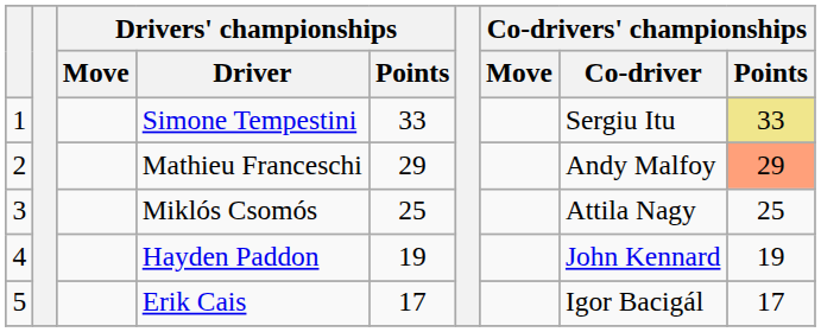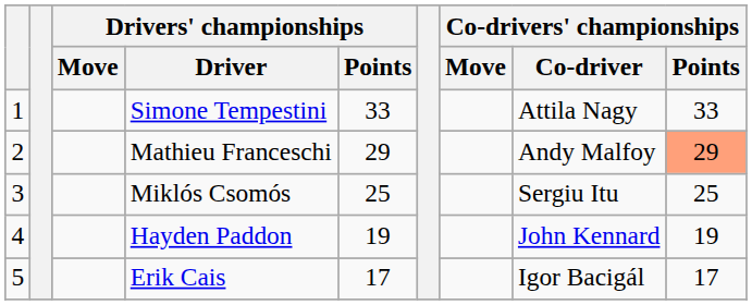Simone Tempestini | Co-drivers' championships / Co-driver: Sergiu Itu -> Attila Nagy
Simone Tempestini | Co-drivers' championships / Points: khaki background -> no background
Miklós Csomós | Co-drivers' championships / Co-driver: Attila Nagy -> Sergiu Itu
